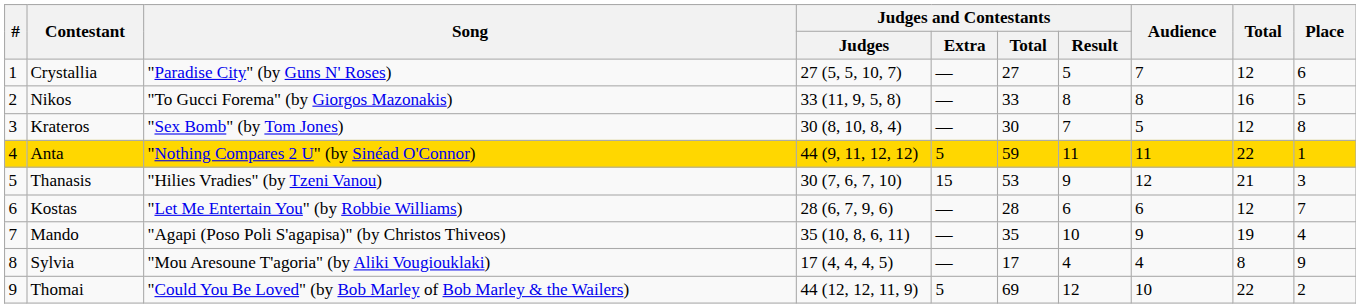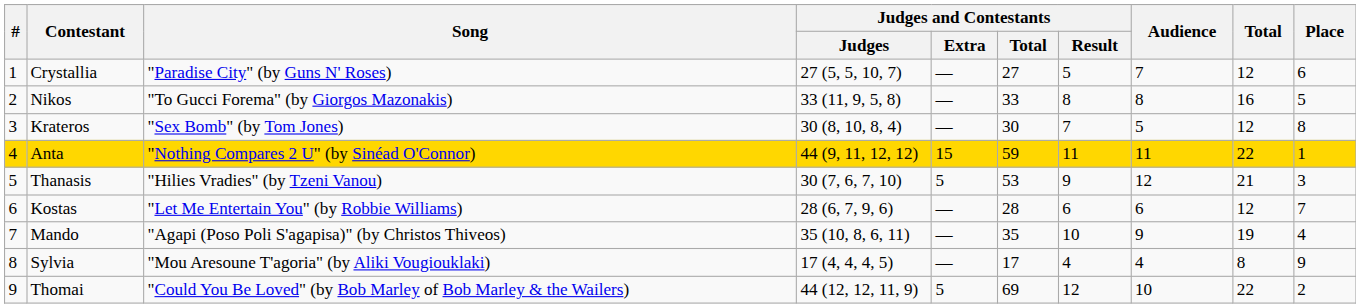Anta | Judges and Contestants / Extra: 5 -> 15
Thanasis | Judges and Contestants / Extra: 15 -> 5
